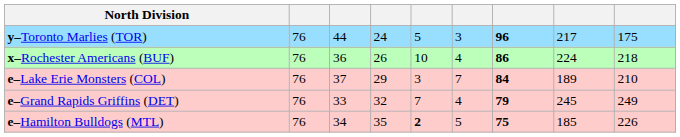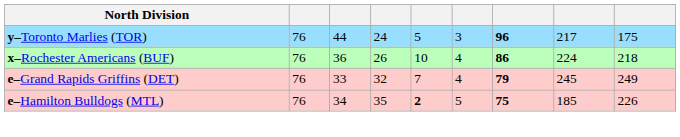- row: e–Lake Erie Monsters (COL) | 76 | 37 | 29 | 3 | 7 | 84 | 189 | 210
